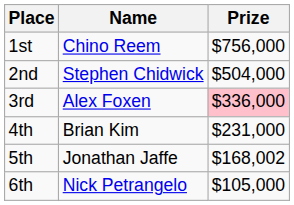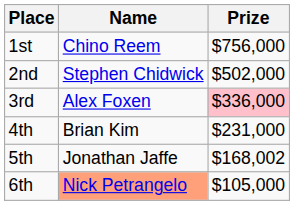2nd | Prize: $504,000 -> $502,000
6th | Name: no background -> lightsalmon background
